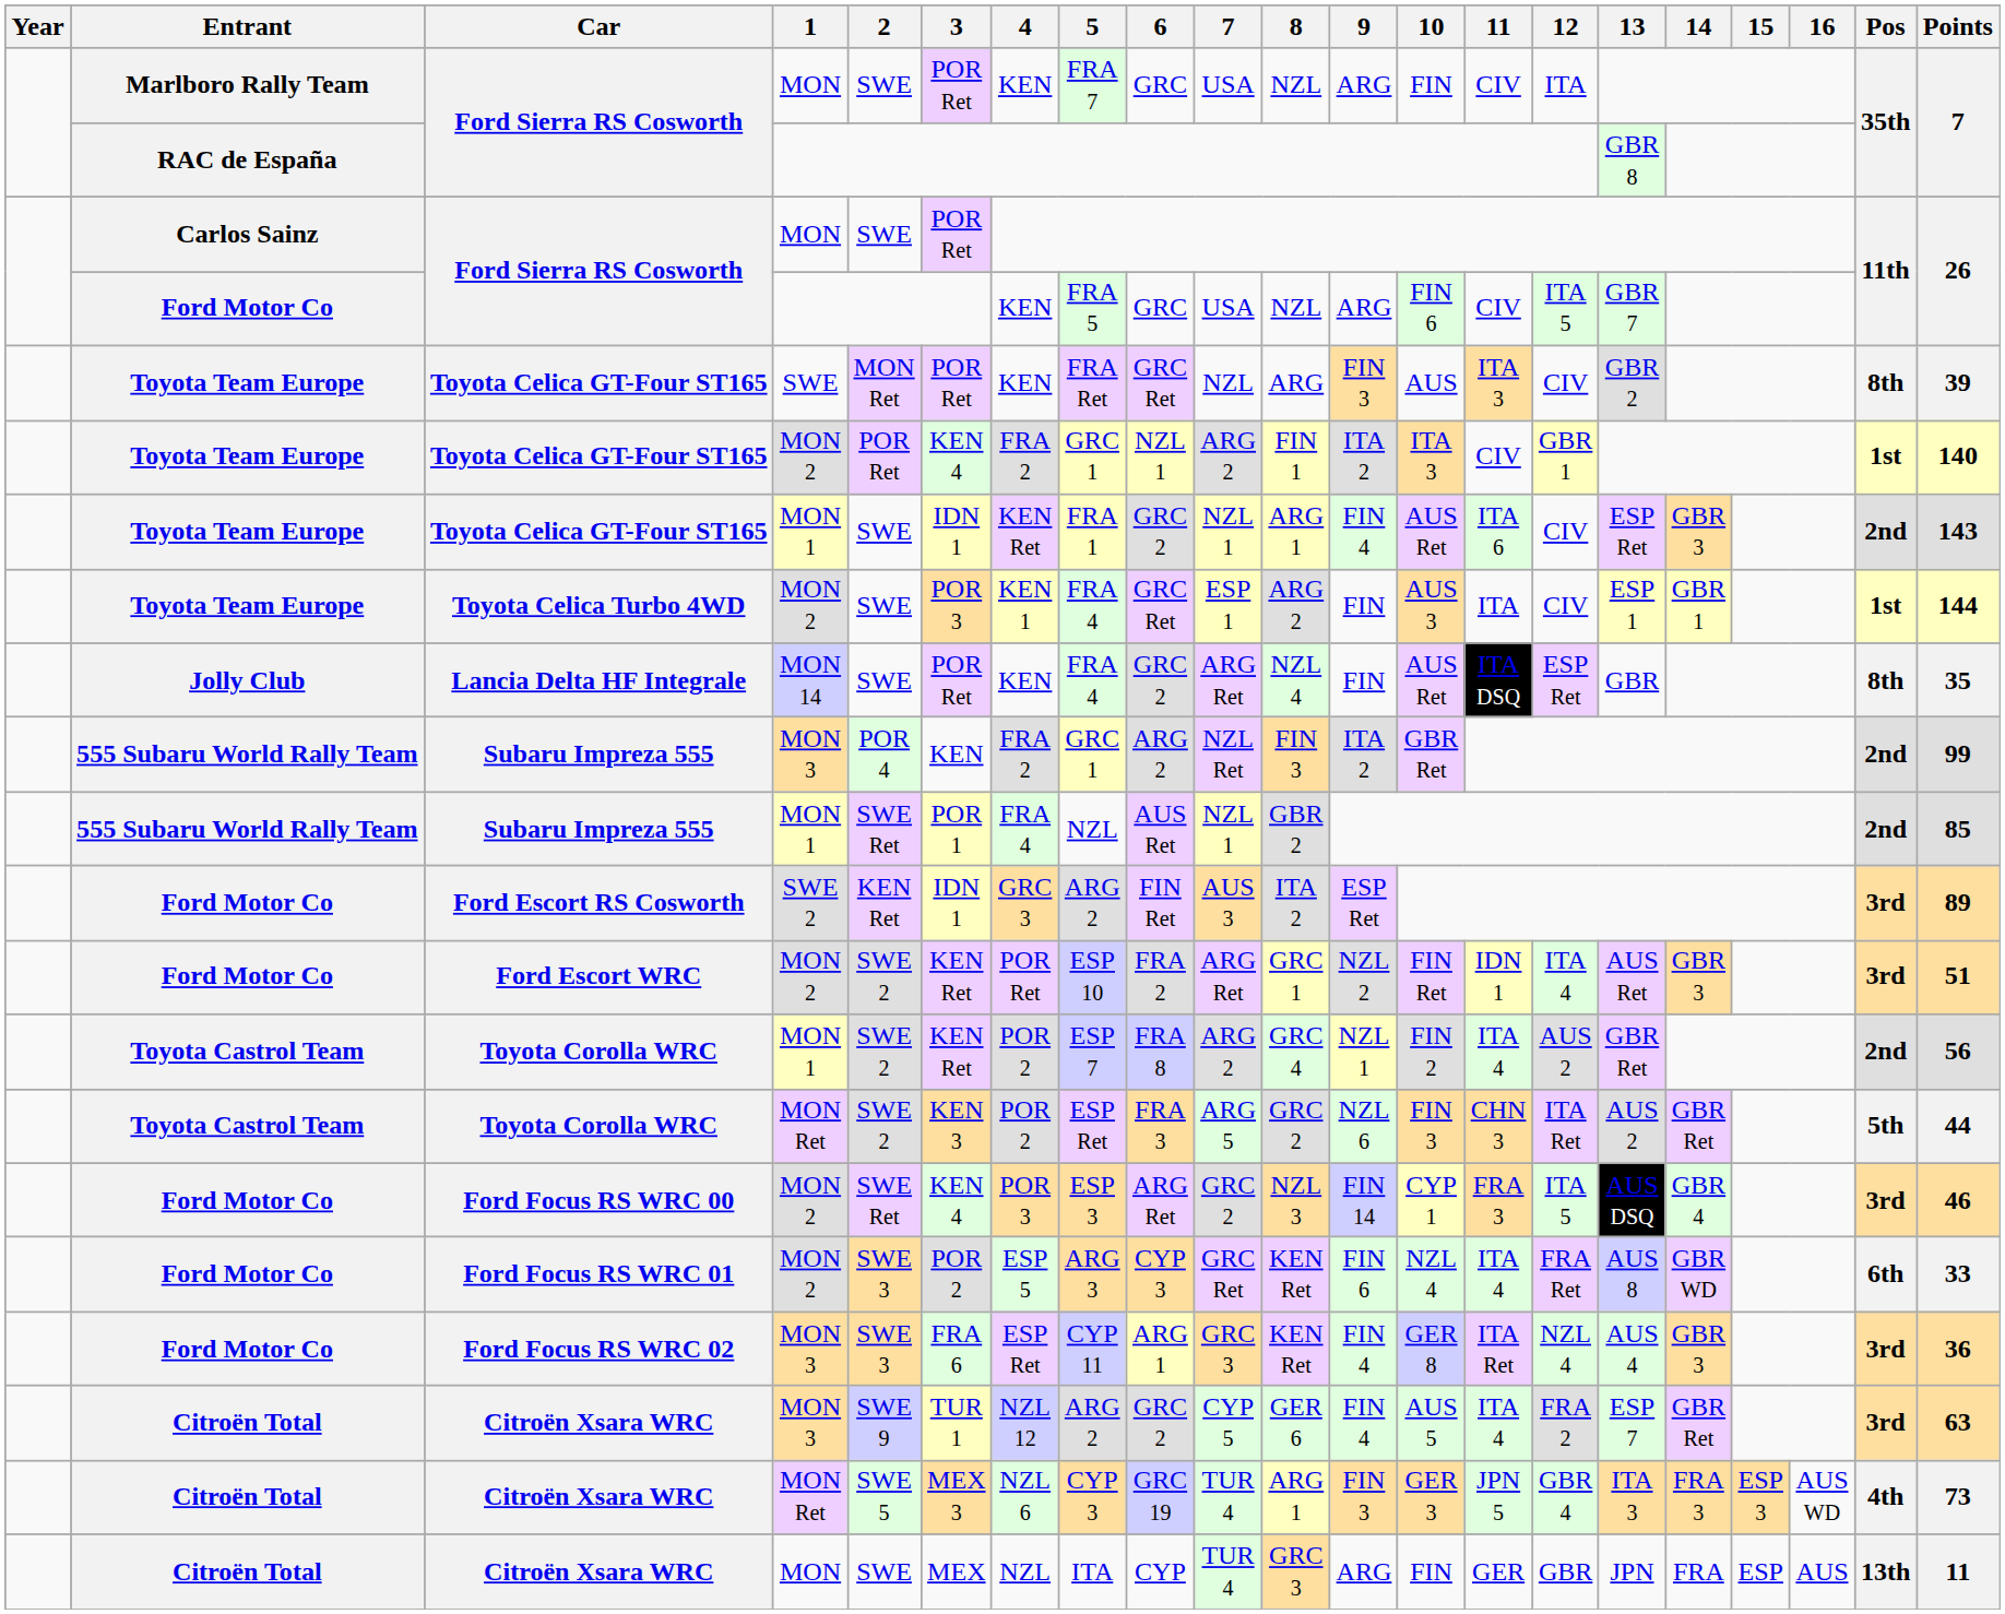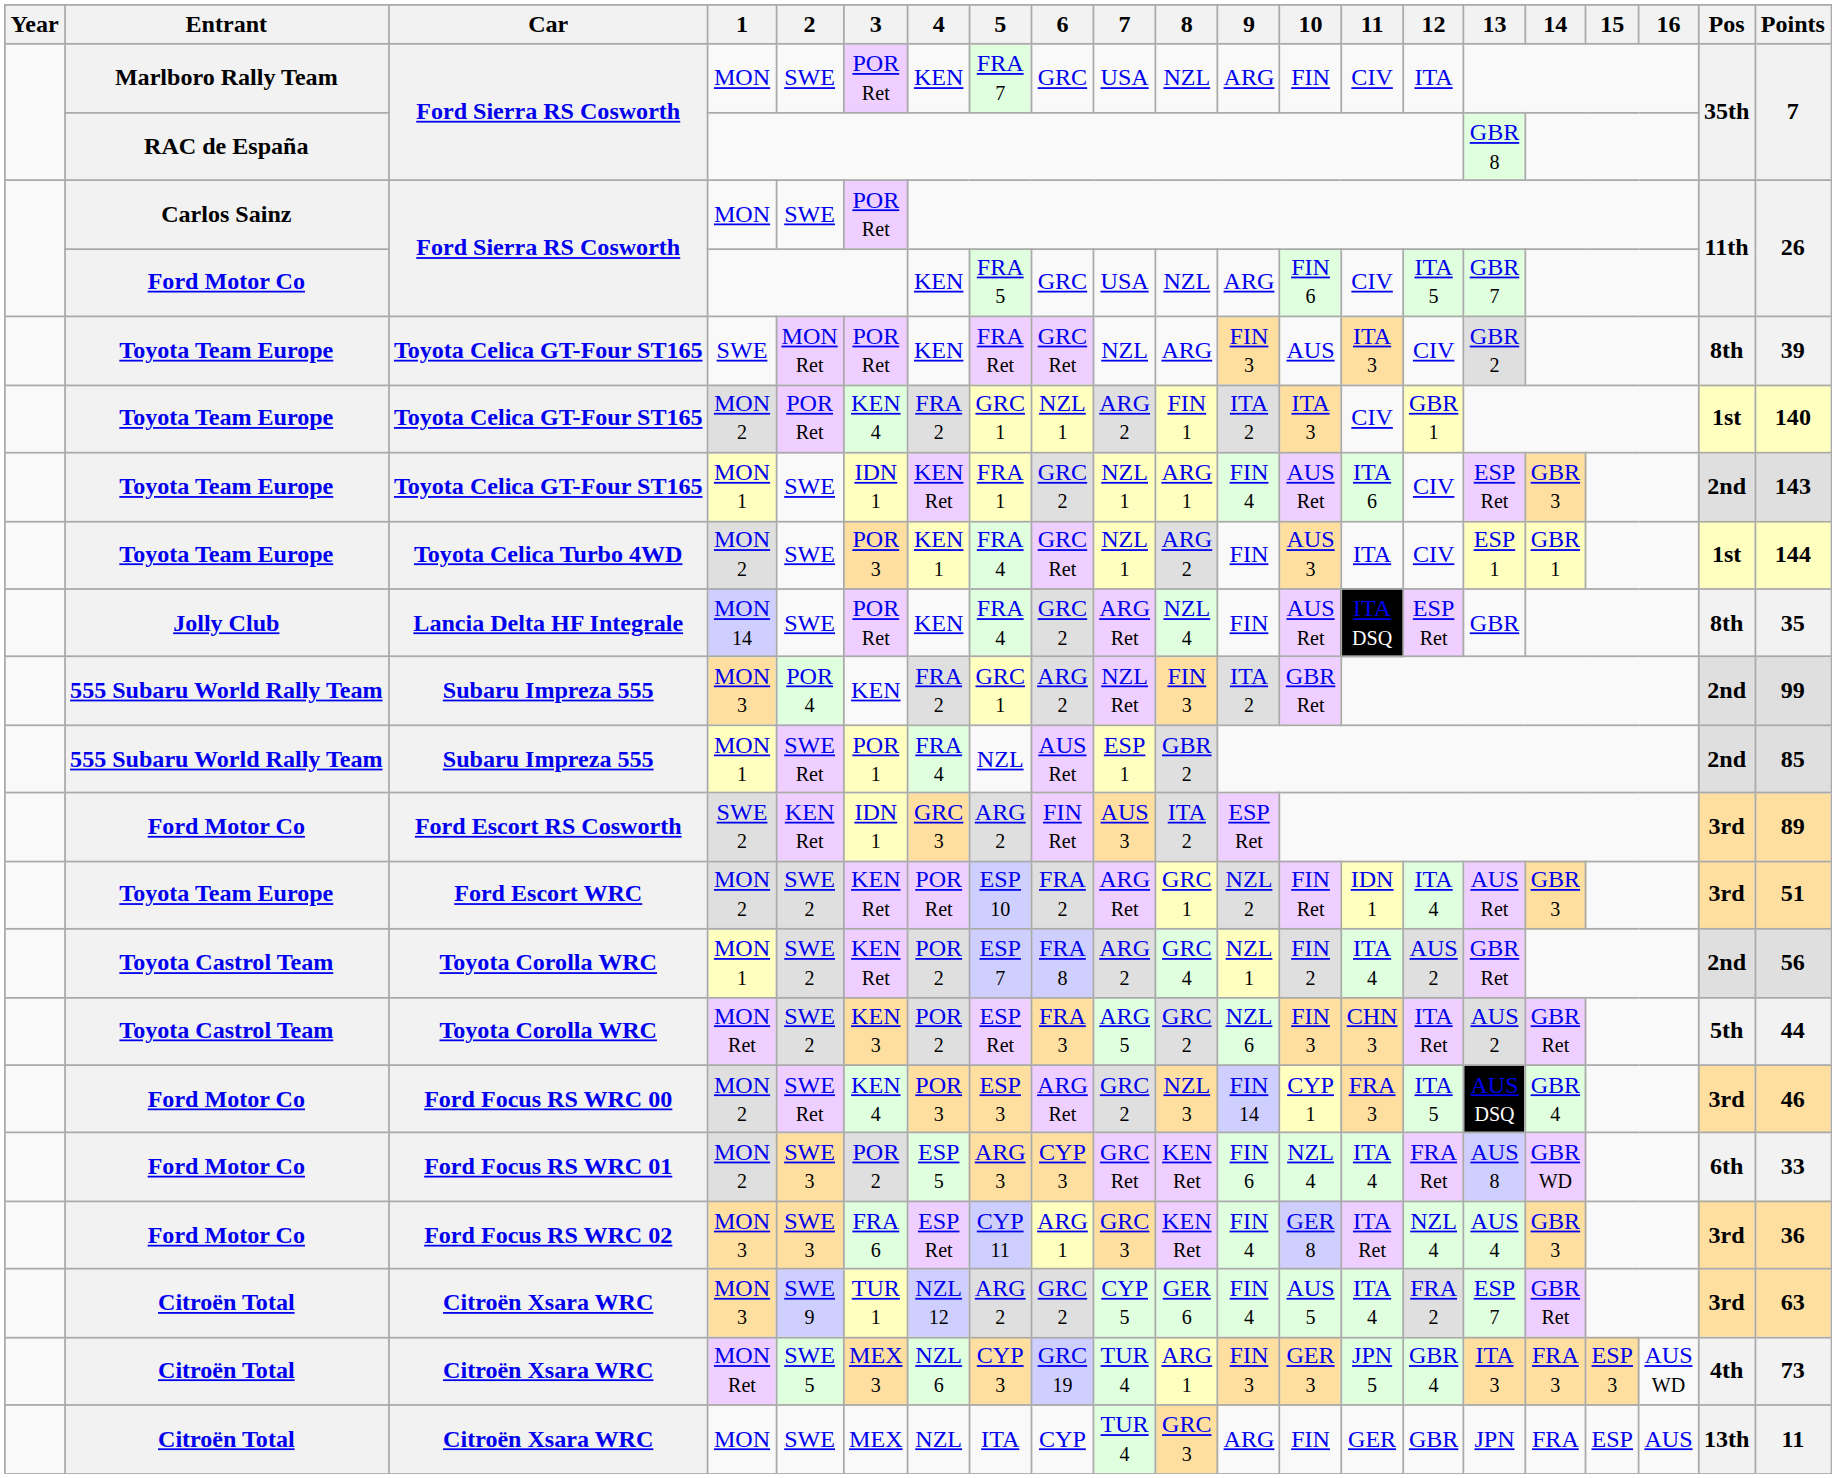Toyota Celica Turbo 4WD | 7: ESP 1 -> NZL 1
Subaru Impreza 555 / MON 1 | 7: NZL 1 -> ESP 1
Ford Escort WRC | Entrant: Ford Motor Co -> Toyota Team Europe
